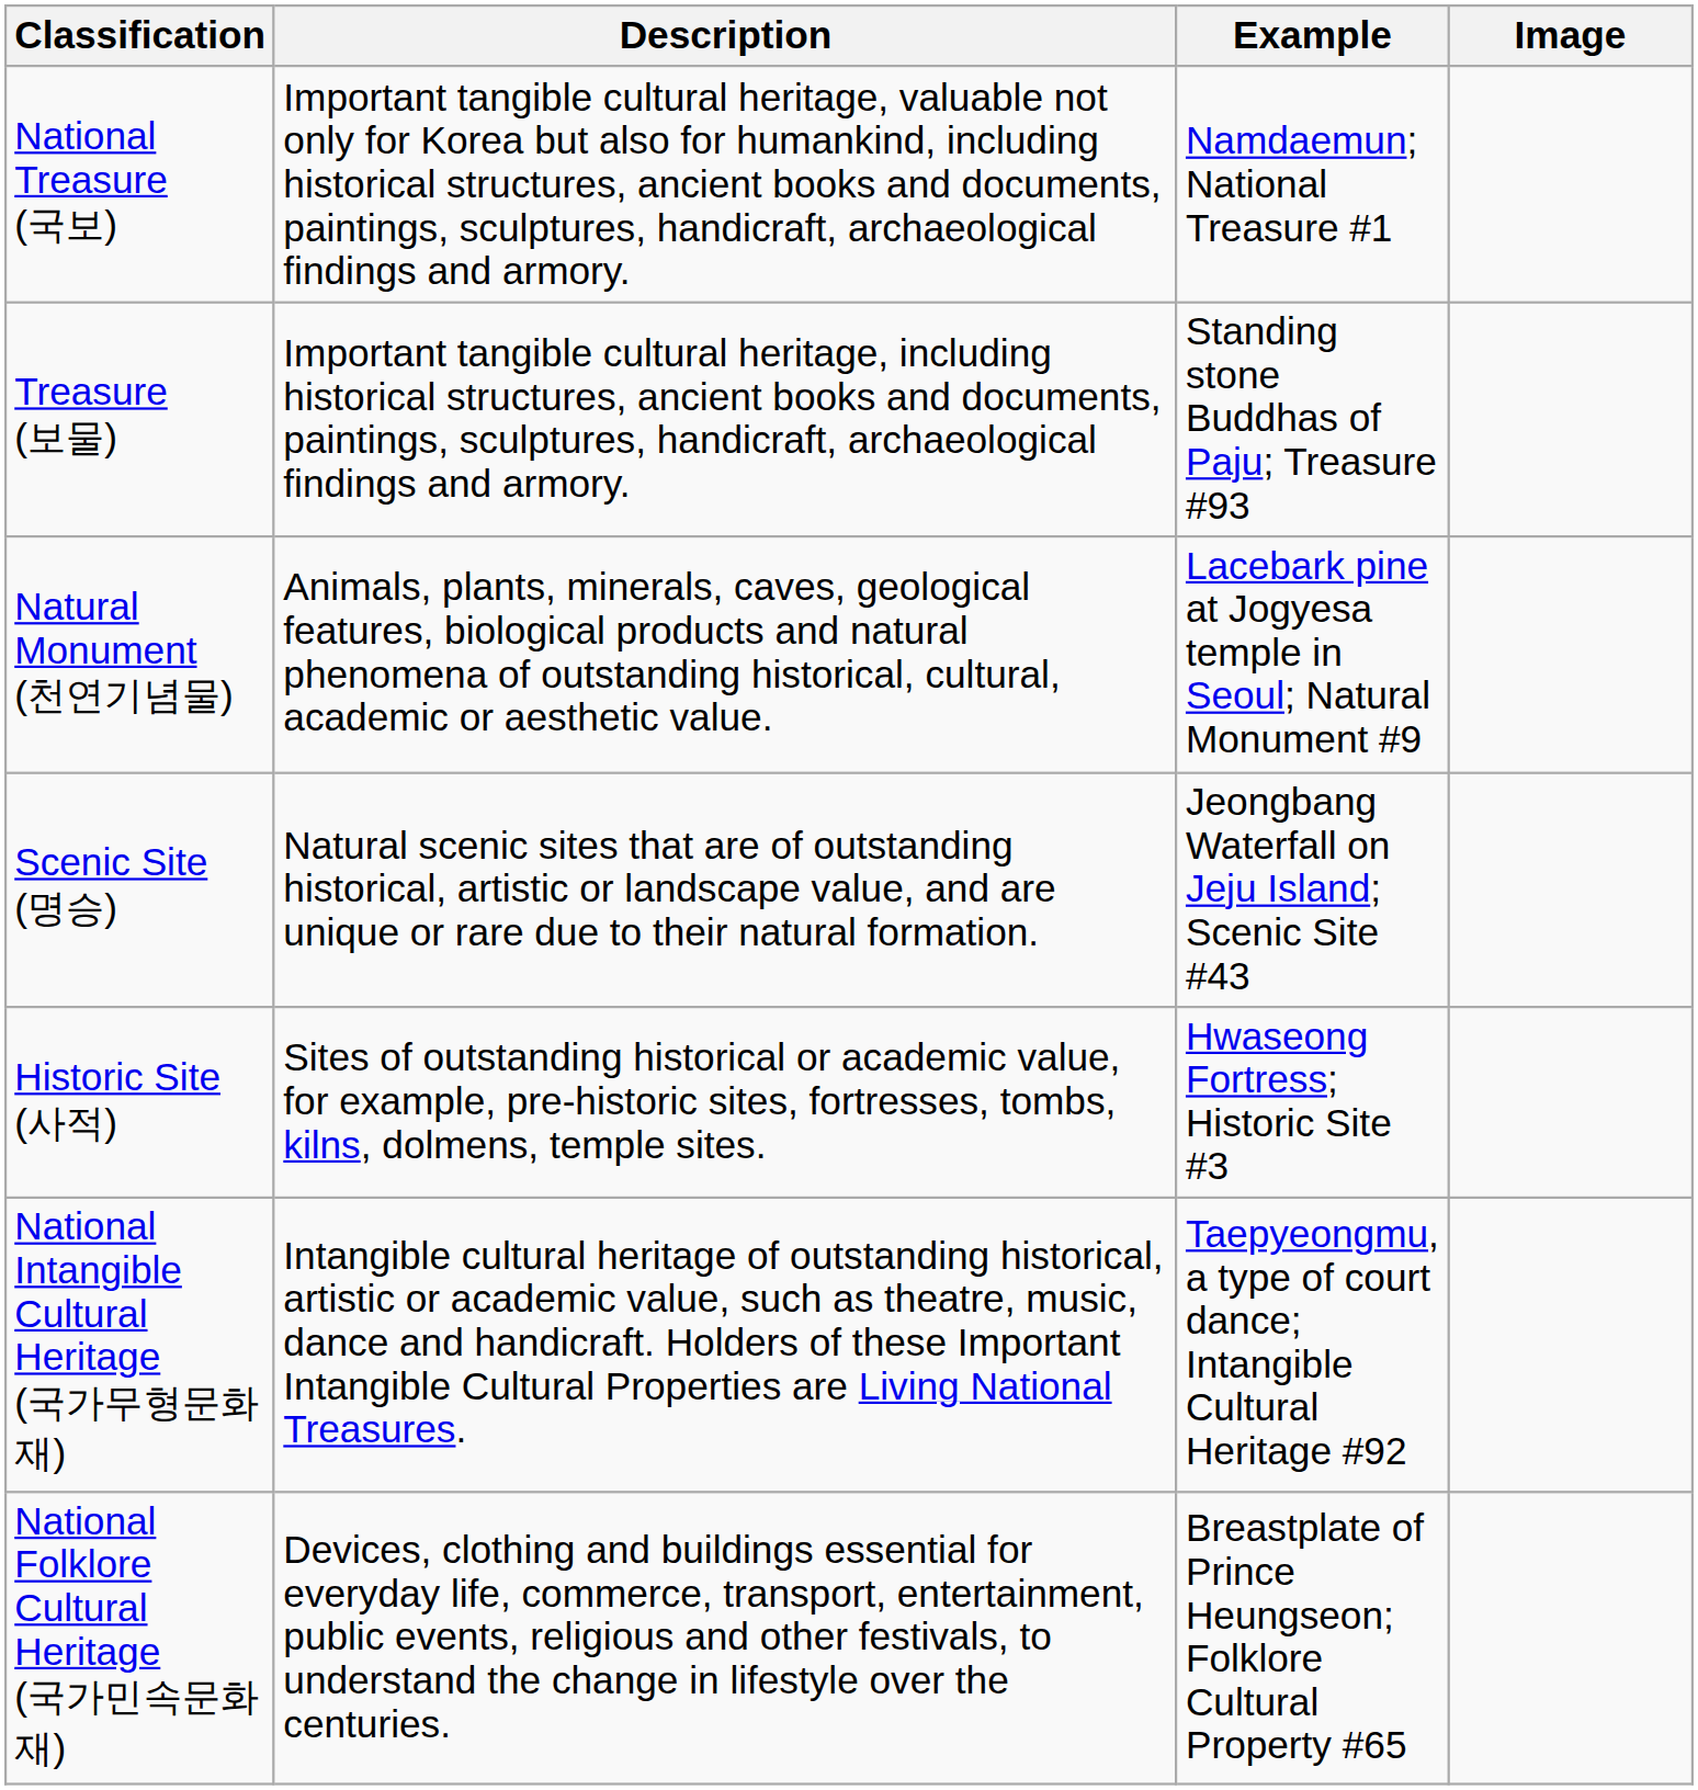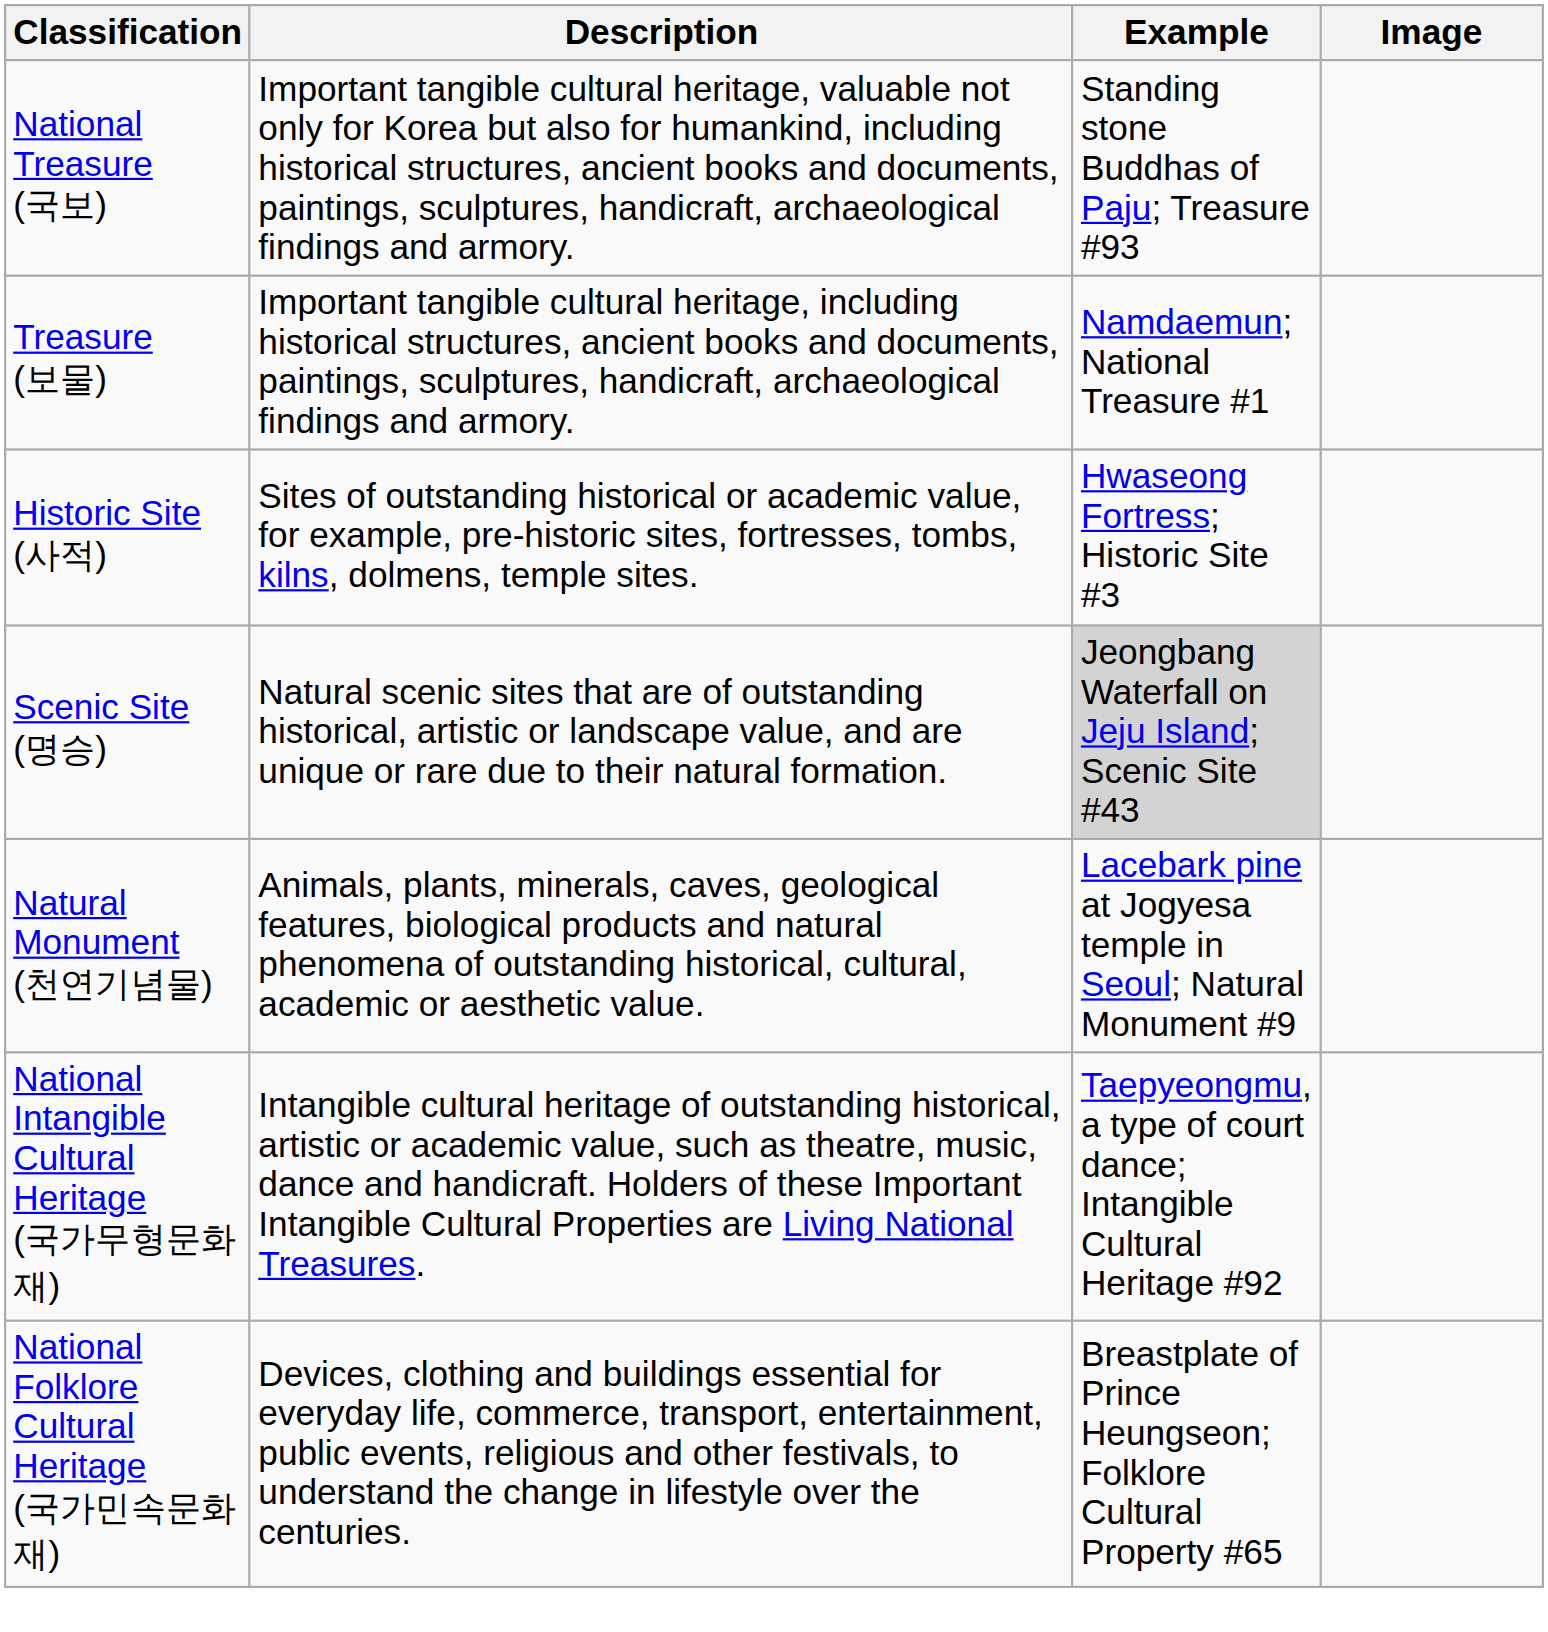National Treasure (국보) | Example: Namdaemun; National Treasure #1 -> Standing stone Buddhas of Paju; Treasure #93
Treasure (보물) | Example: Standing stone Buddhas of Paju; Treasure #93 -> Namdaemun; National Treasure #1
rows swapped: Historic Site (사적) <-> Natural Monument (천연기념물)
Scenic Site (명승) | Example: no background -> lightgrey background
